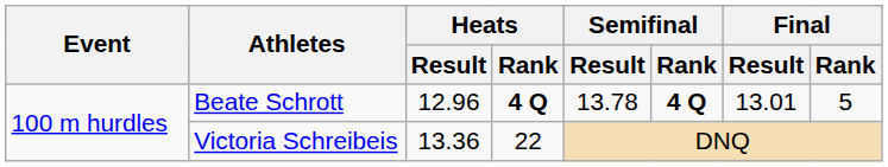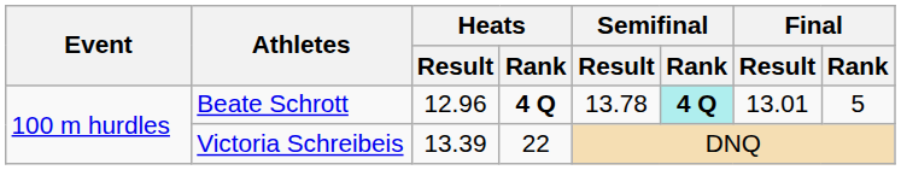Beate Schrott | Semifinal / Rank: no background -> paleturquoise background
Victoria Schreibeis | Heats / Result: 13.36 -> 13.39
